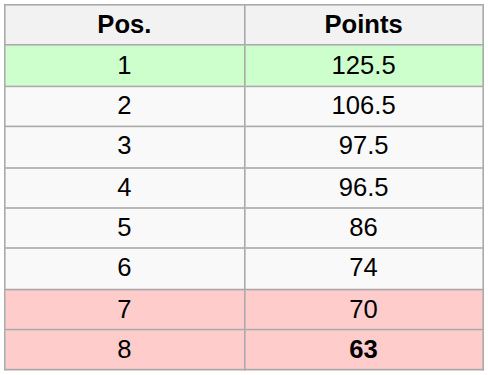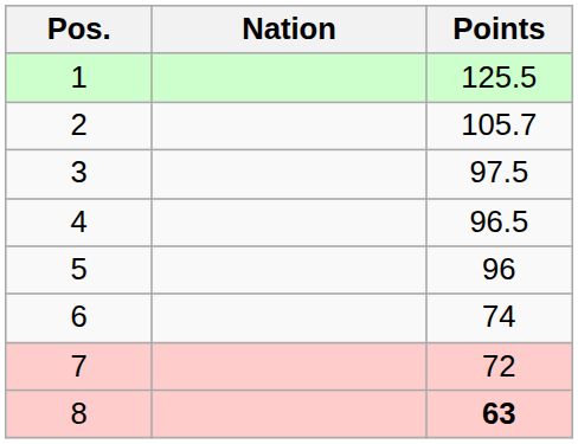+ column: Nation
2 | Points: 106.5 -> 105.7
5 | Points: 86 -> 96
7 | Points: 70 -> 72
